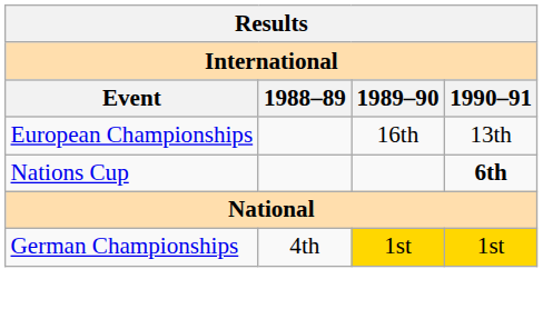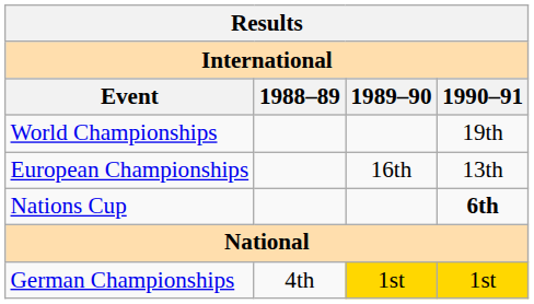+ row: World Championships | 19th
